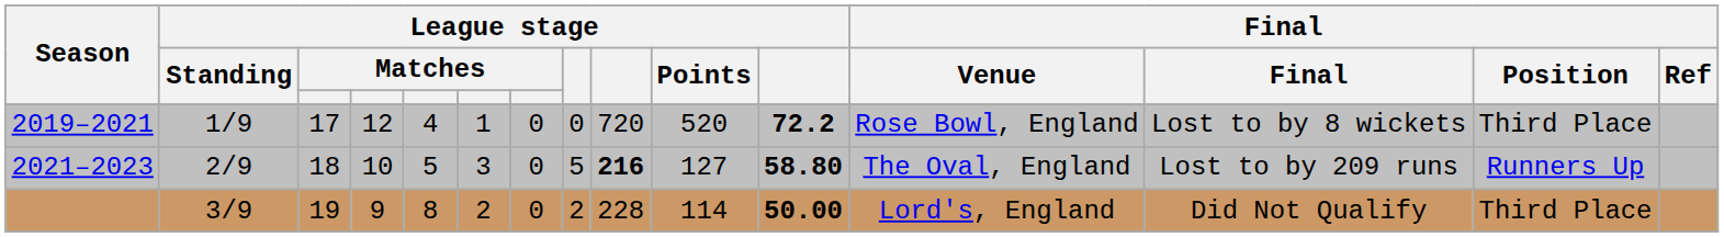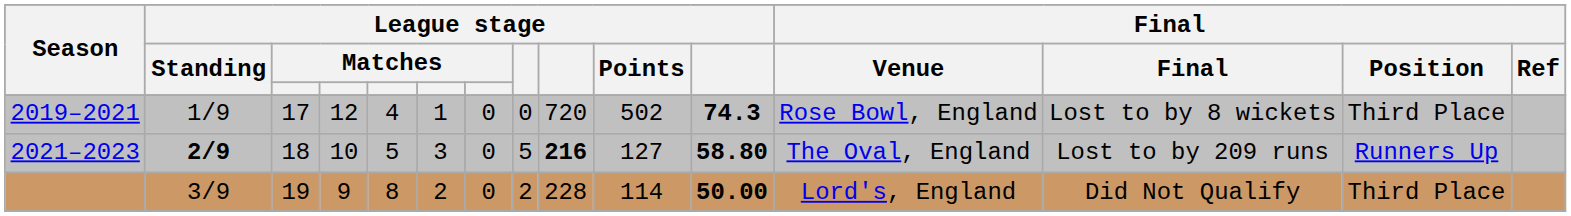2019–2021 | League stage / Points: 520 -> 502
2019–2021 | column 11: 72.2 -> 74.3
2021–2023 | League stage / Standing: normal -> bold
